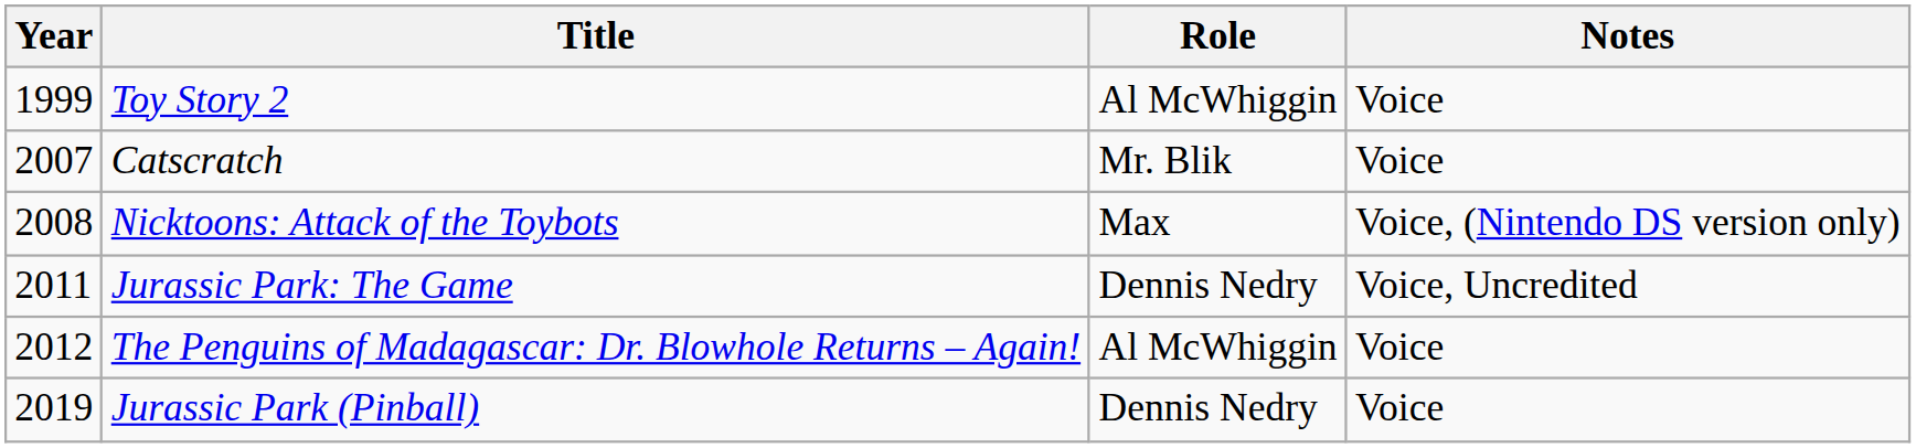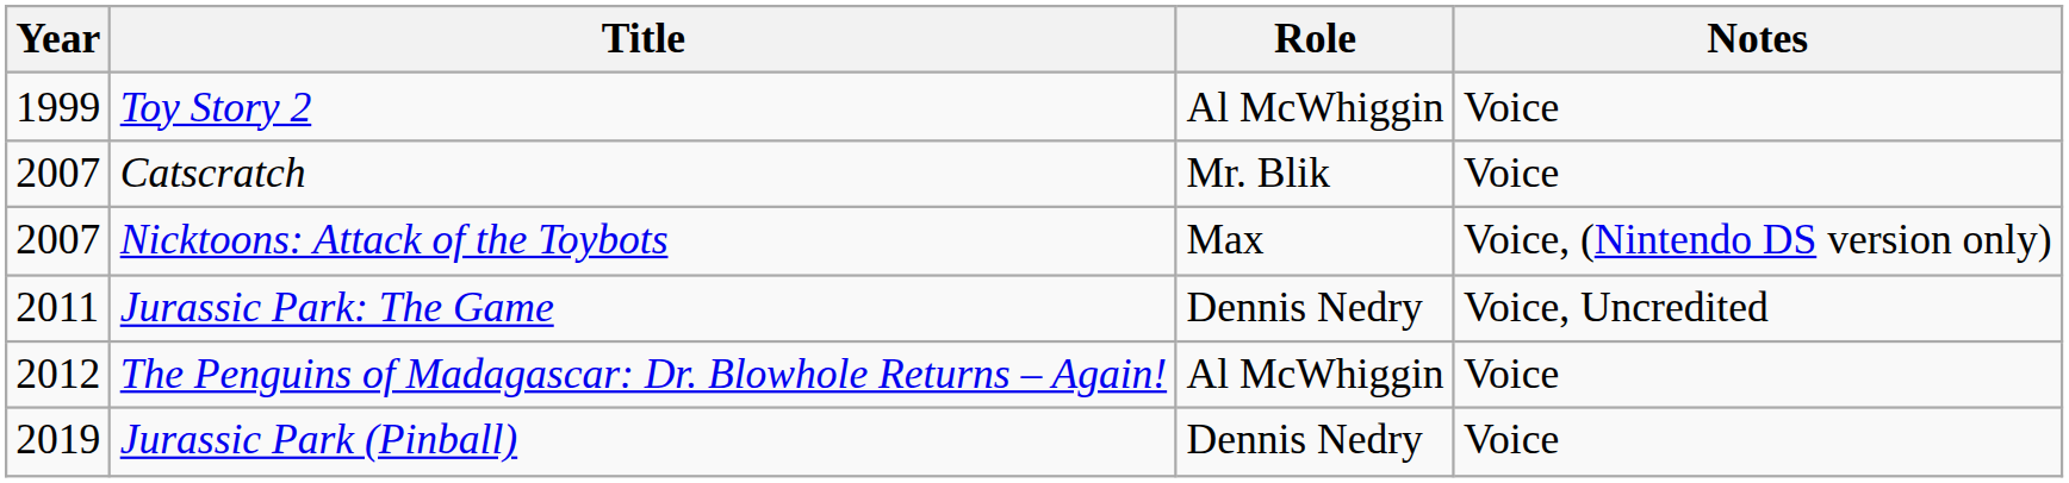Nicktoons: Attack of the Toybots | Year: 2008 -> 2007
